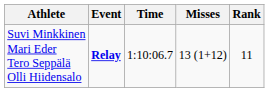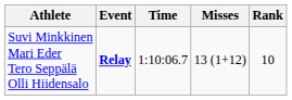Suvi Minkkinen Mari Eder Tero Seppälä Olli Hiidensalo | Rank: 11 -> 10
